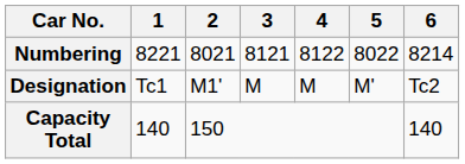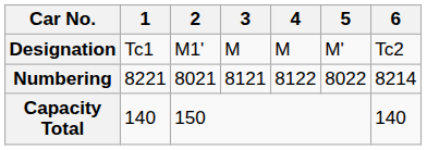rows swapped: Designation <-> Numbering
